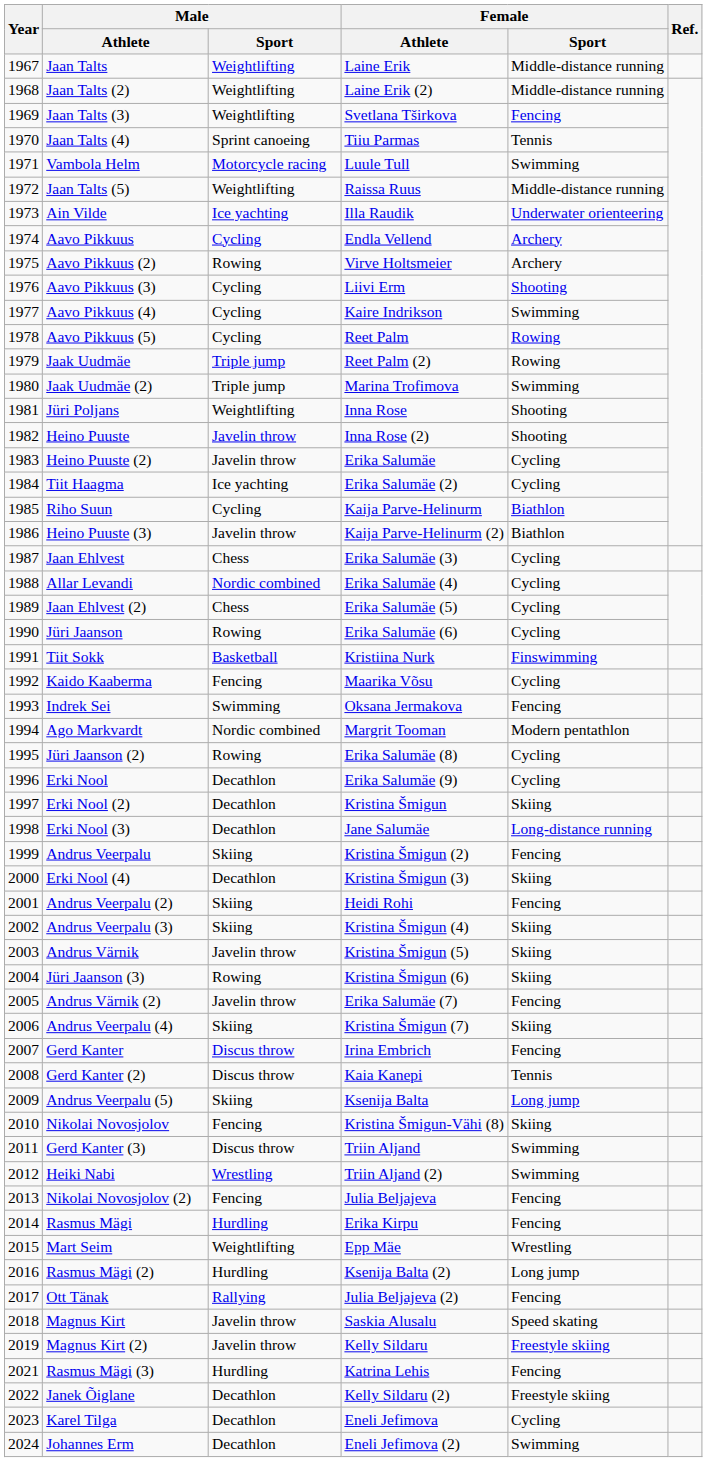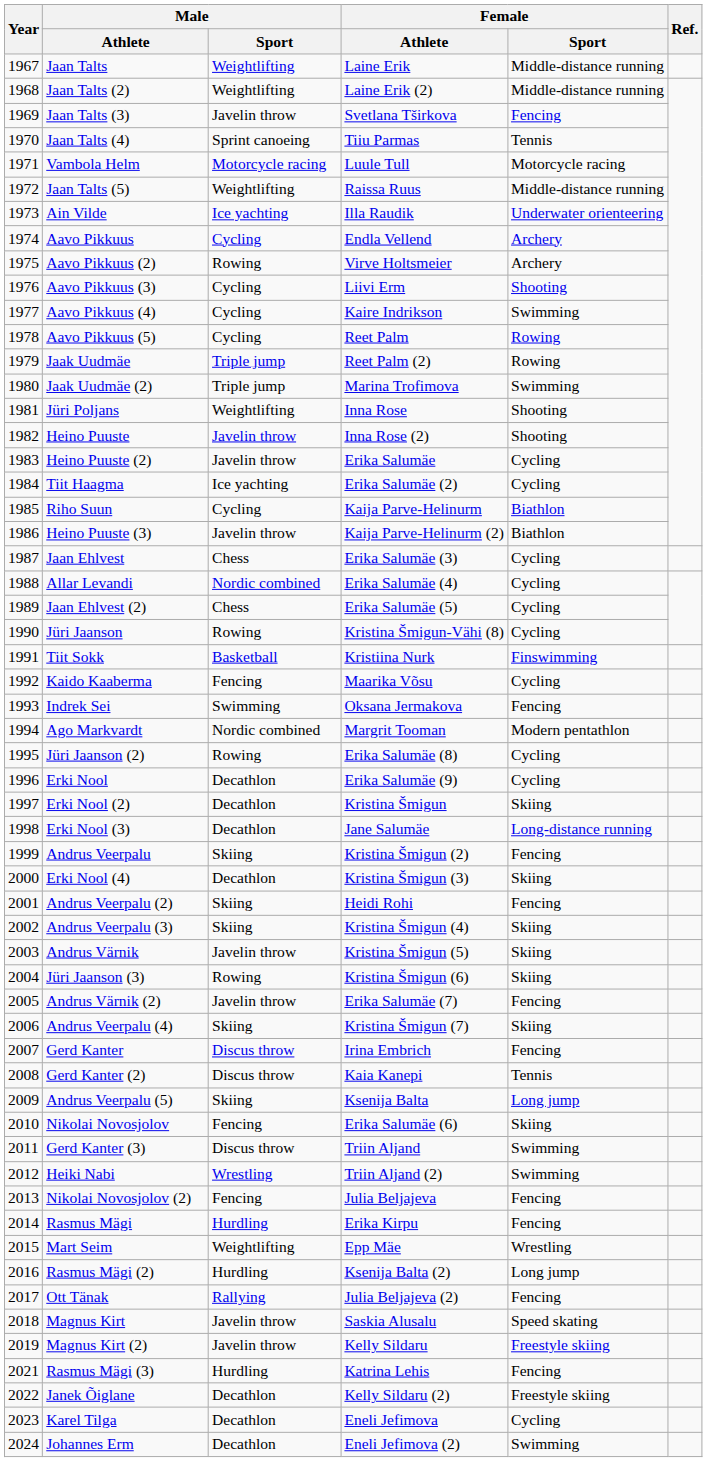Jaan Talts (3) | Male / Sport: Weightlifting -> Javelin throw
Vambola Helm | Female / Sport: Swimming -> Motorcycle racing
Jüri Jaanson | Female / Athlete: Erika Salumäe (6) -> Kristina Šmigun-Vähi (8)
Nikolai Novosjolov | Female / Athlete: Kristina Šmigun-Vähi (8) -> Erika Salumäe (6)
